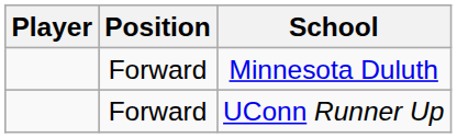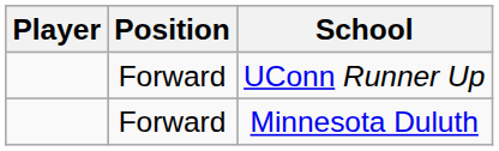rows swapped: Minnesota Duluth <-> UConn Runner Up
